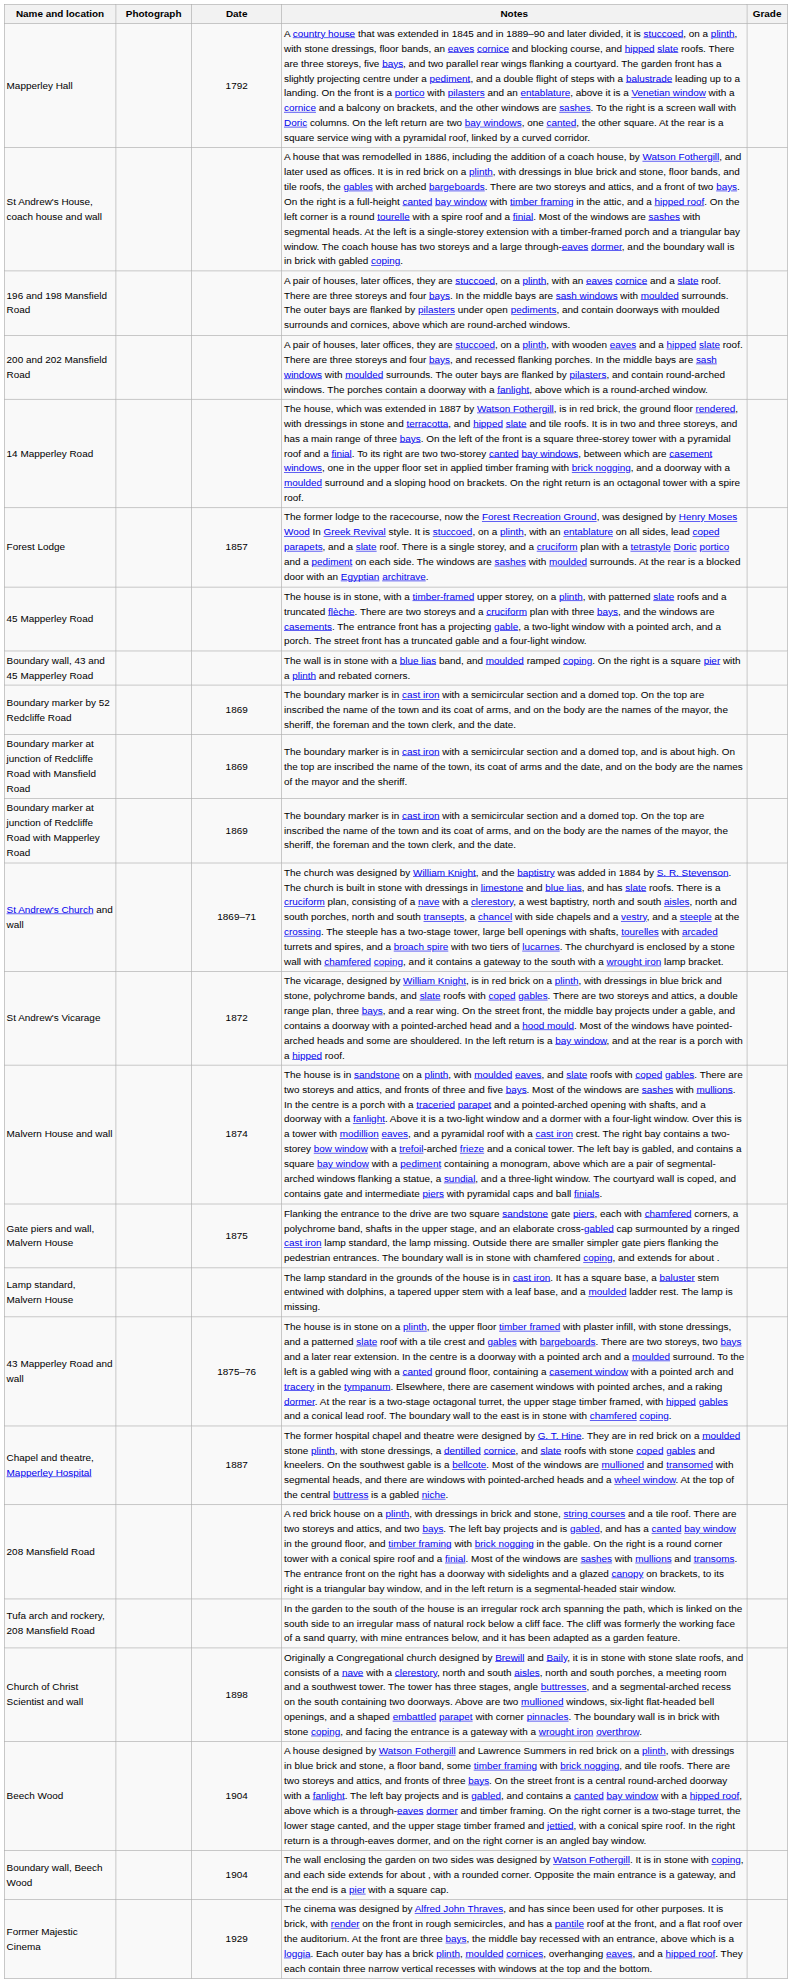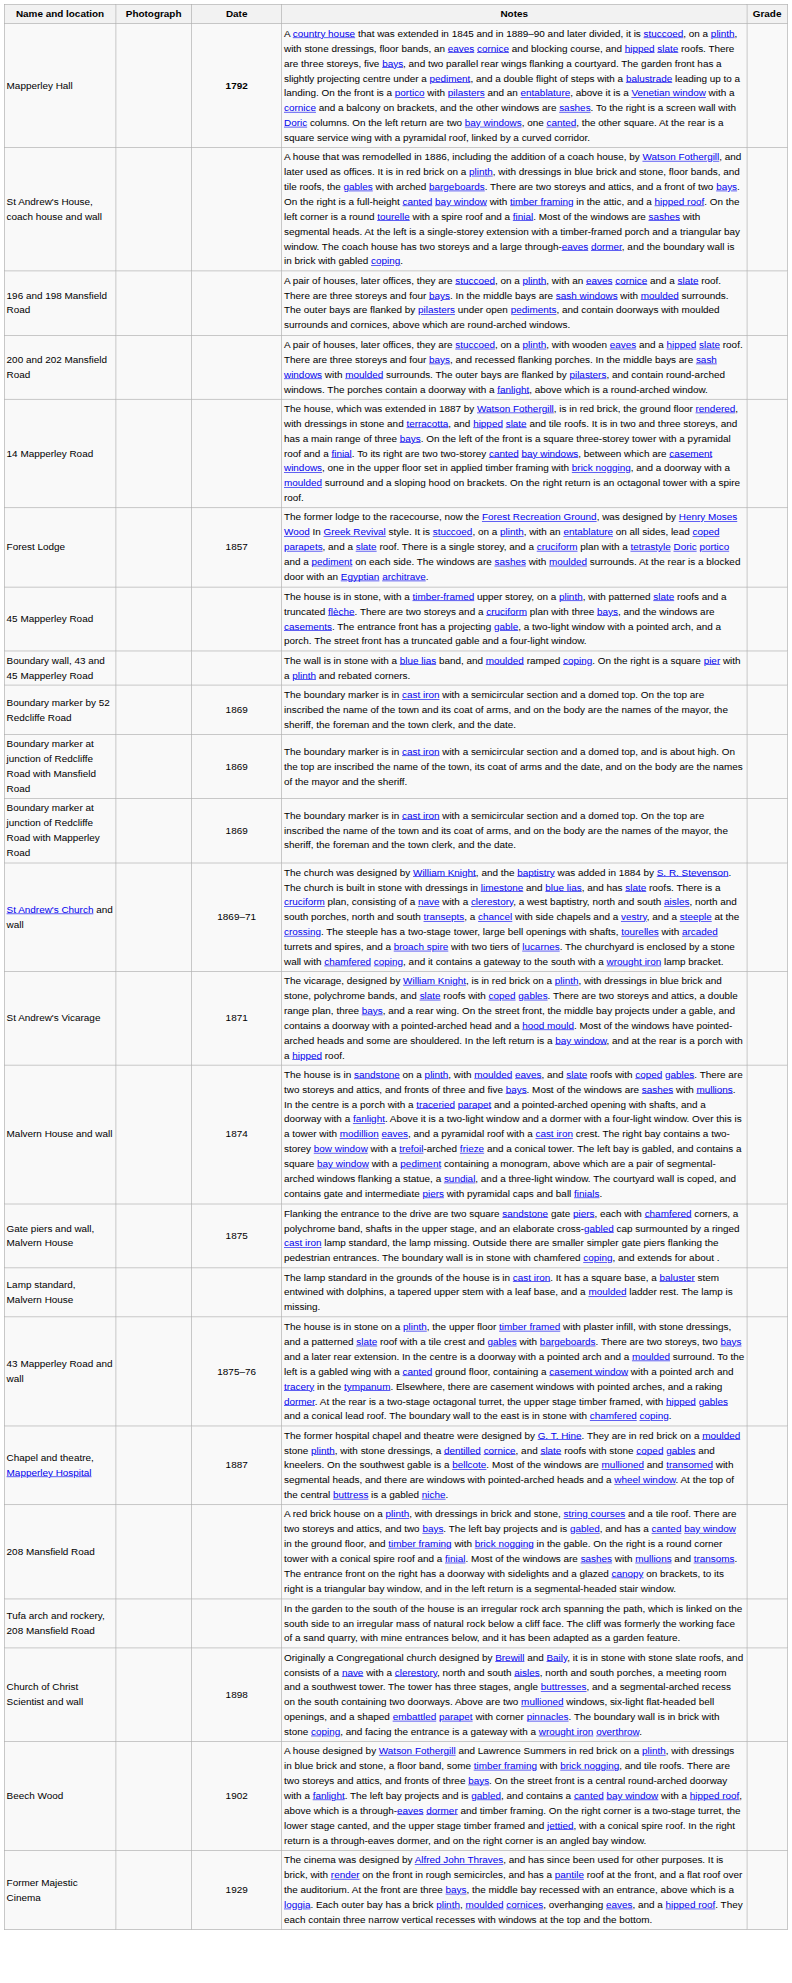Mapperley Hall | Date: normal -> bold
St Andrew's Vicarage | Date: 1872 -> 1871
Beech Wood | Date: 1904 -> 1902
- row: Boundary wall, Beech Wood | 1904 | The wall enclosing the garden on two sides was designed by Watson Fothergill. It is in stone with coping, and each side extends for about , with a rounded corner. Opposite the main entrance is a gateway, and at the end is a pier with a square cap.
